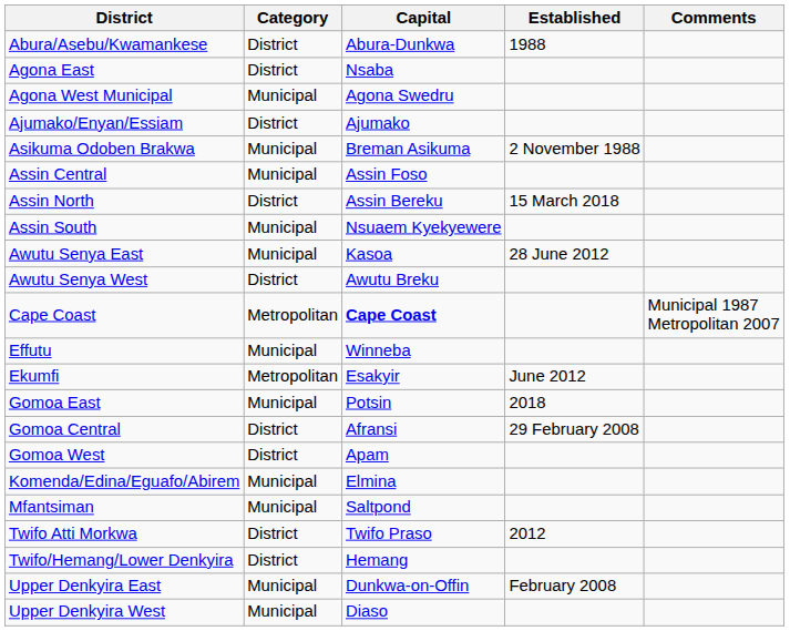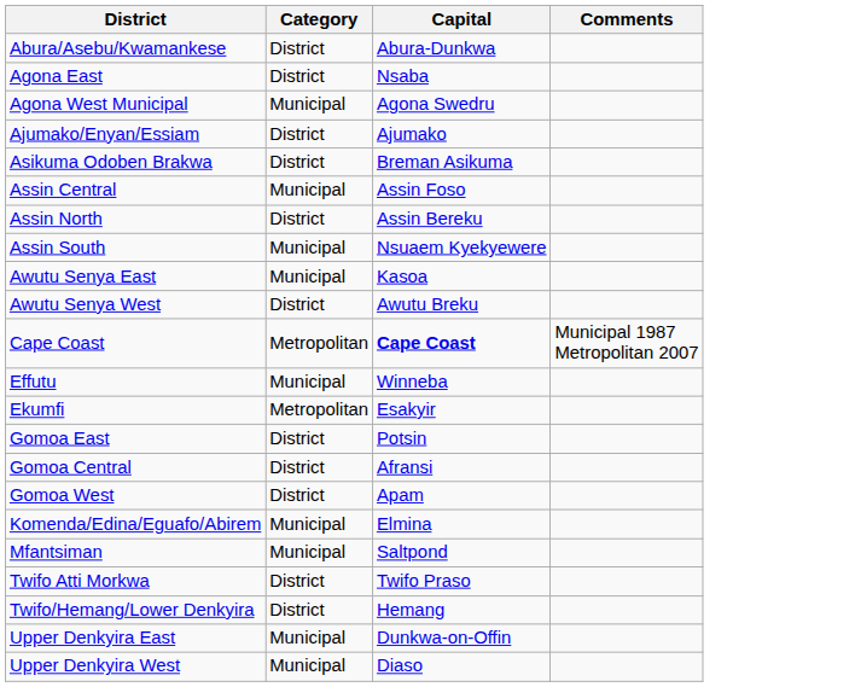- column: Established | 1988 | 2 November 1988 | 15 March 2018 | 28 June 2012 | June 2012 | 2018 | 29 February 2008 | 2012 | February 2008
Asikuma Odoben Brakwa | Category: Municipal -> District
Gomoa East | Category: Municipal -> District
